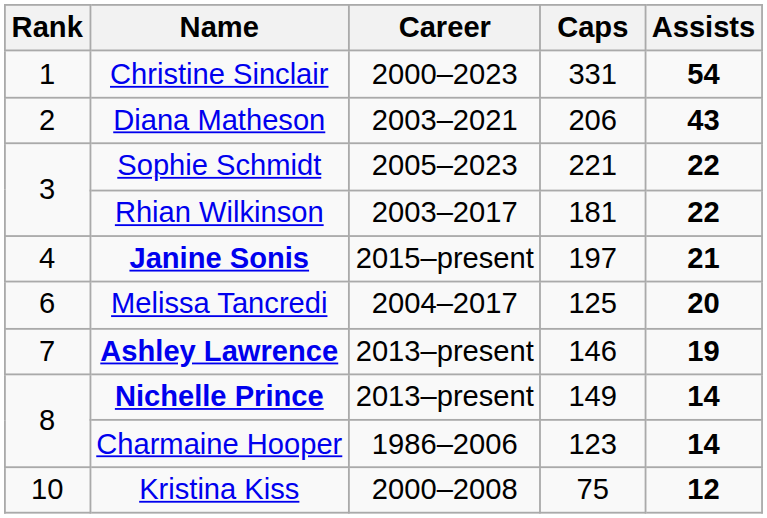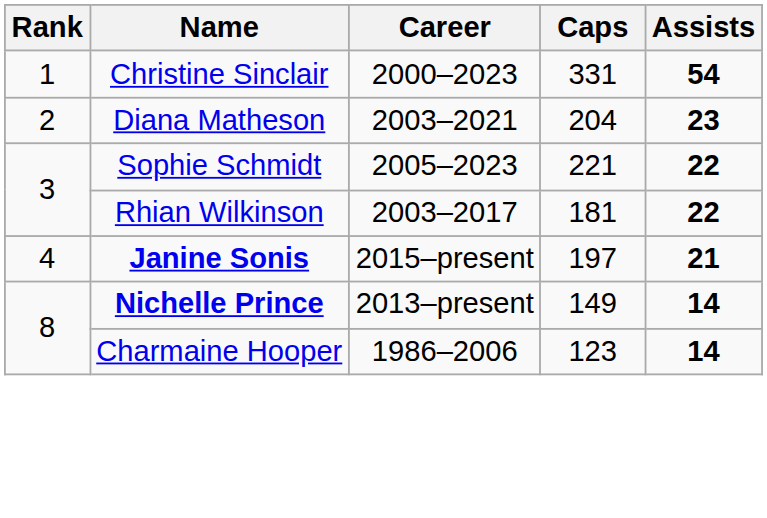Diana Matheson | Caps: 206 -> 204
Diana Matheson | Assists: 43 -> 23
- row: 6 | Melissa Tancredi | 2004–2017 | 125 | 20
- row: 7 | Ashley Lawrence | 2013–present | 146 | 19
- row: 10 | Kristina Kiss | 2000–2008 | 75 | 12
